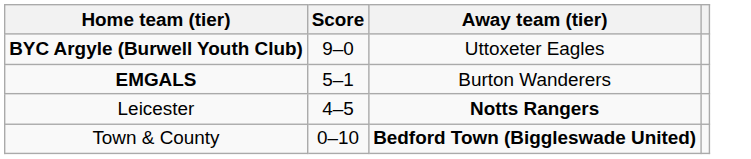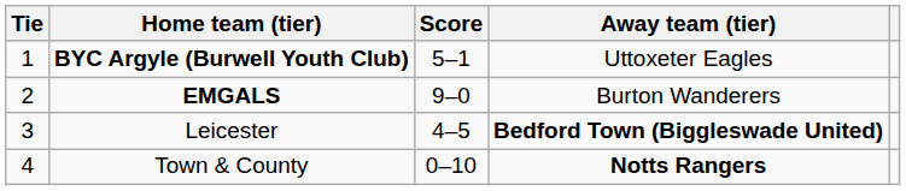+ column: Tie | 1 | 2 | 3 | 4
BYC Argyle (Burwell Youth Club) | Score: 9–0 -> 5–1
EMGALS | Score: 5–1 -> 9–0
Leicester | Away team (tier): Notts Rangers -> Bedford Town (Biggleswade United)
Town & County | Away team (tier): Bedford Town (Biggleswade United) -> Notts Rangers
